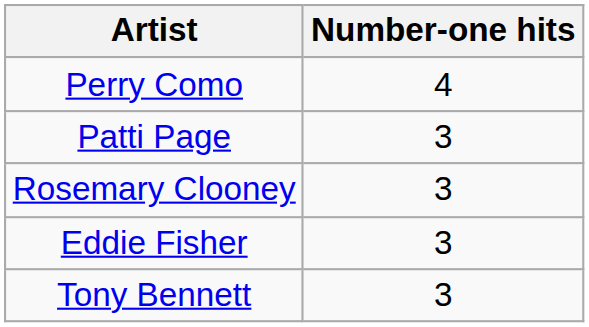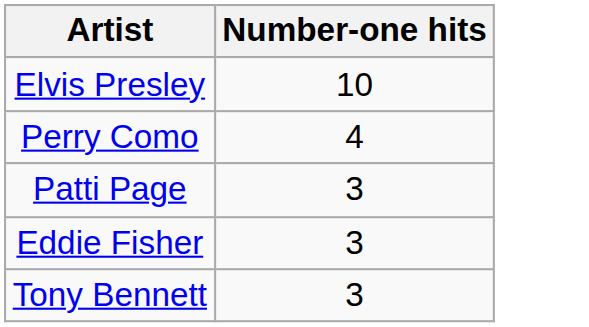+ row: Elvis Presley | 10
- row: Rosemary Clooney | 3
